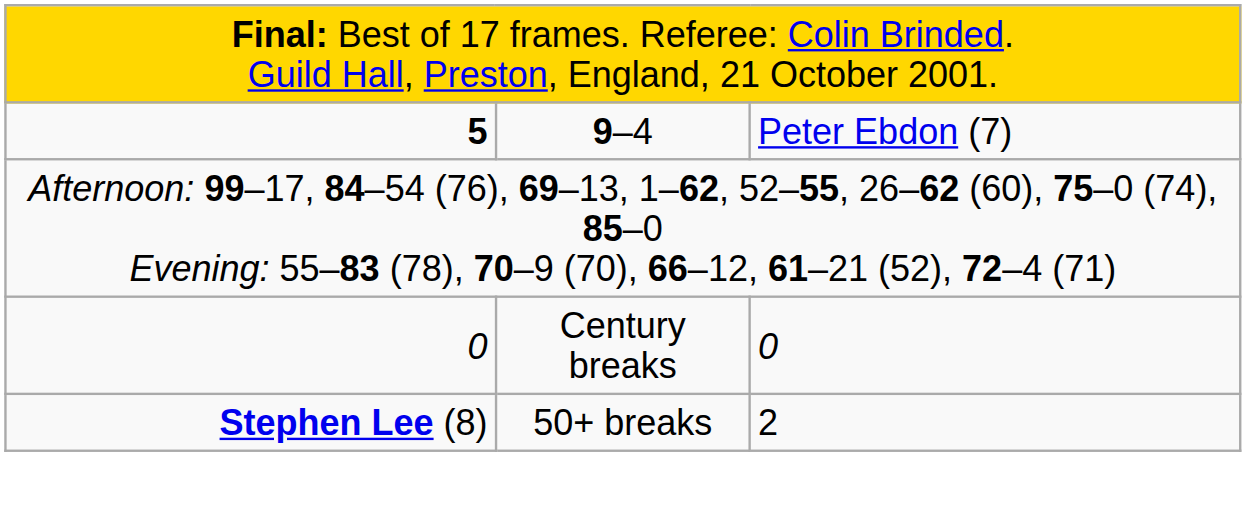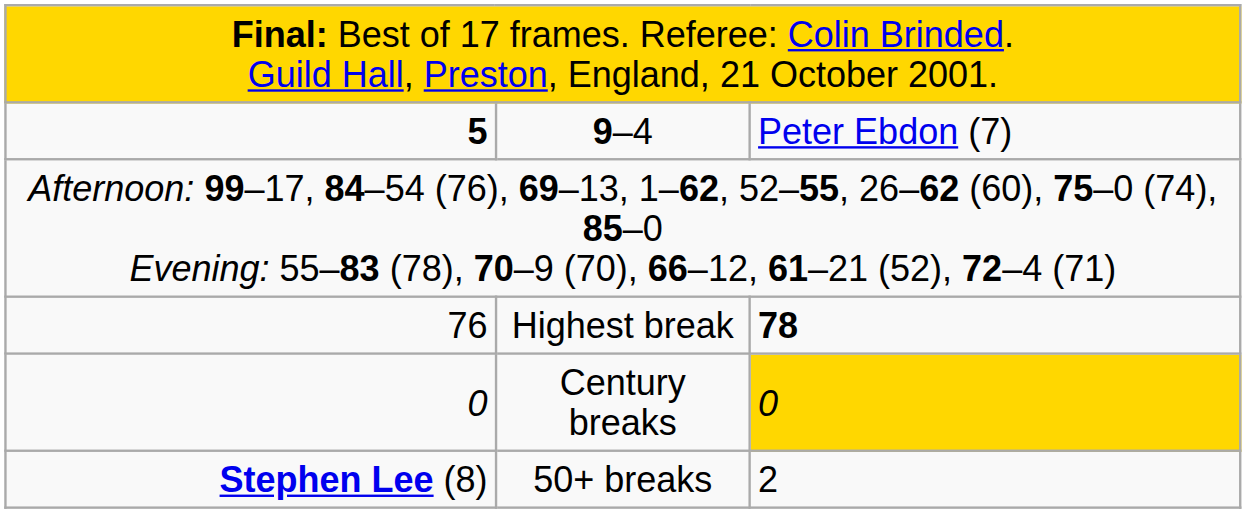+ row: 76 | Highest break | 78
Century breaks | column 3: no background -> gold background
